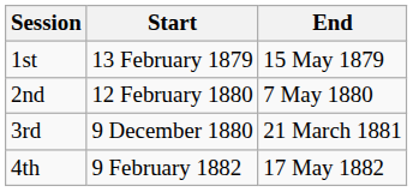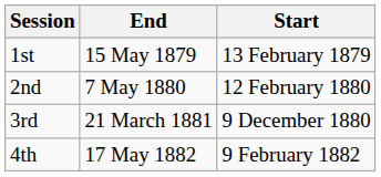columns swapped: Start <-> End
